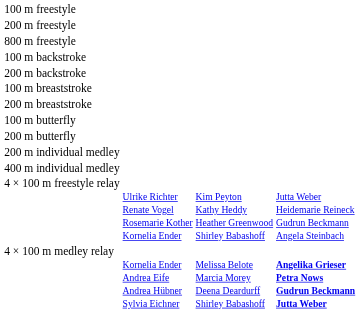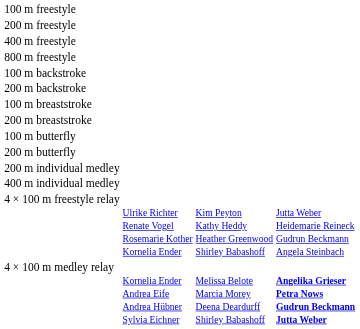+ row: 400 m freestyle
